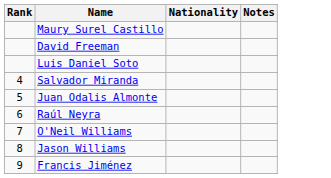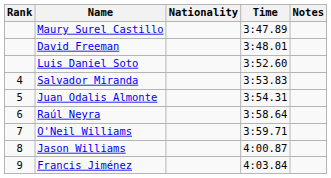+ column: Time | 3:47.89 | 3:48.01 | 3:52.60 | 3:53.83 | 3:54.31 | 3:58.64 | 3:59.71 | 4:00.87 | 4:03.84
